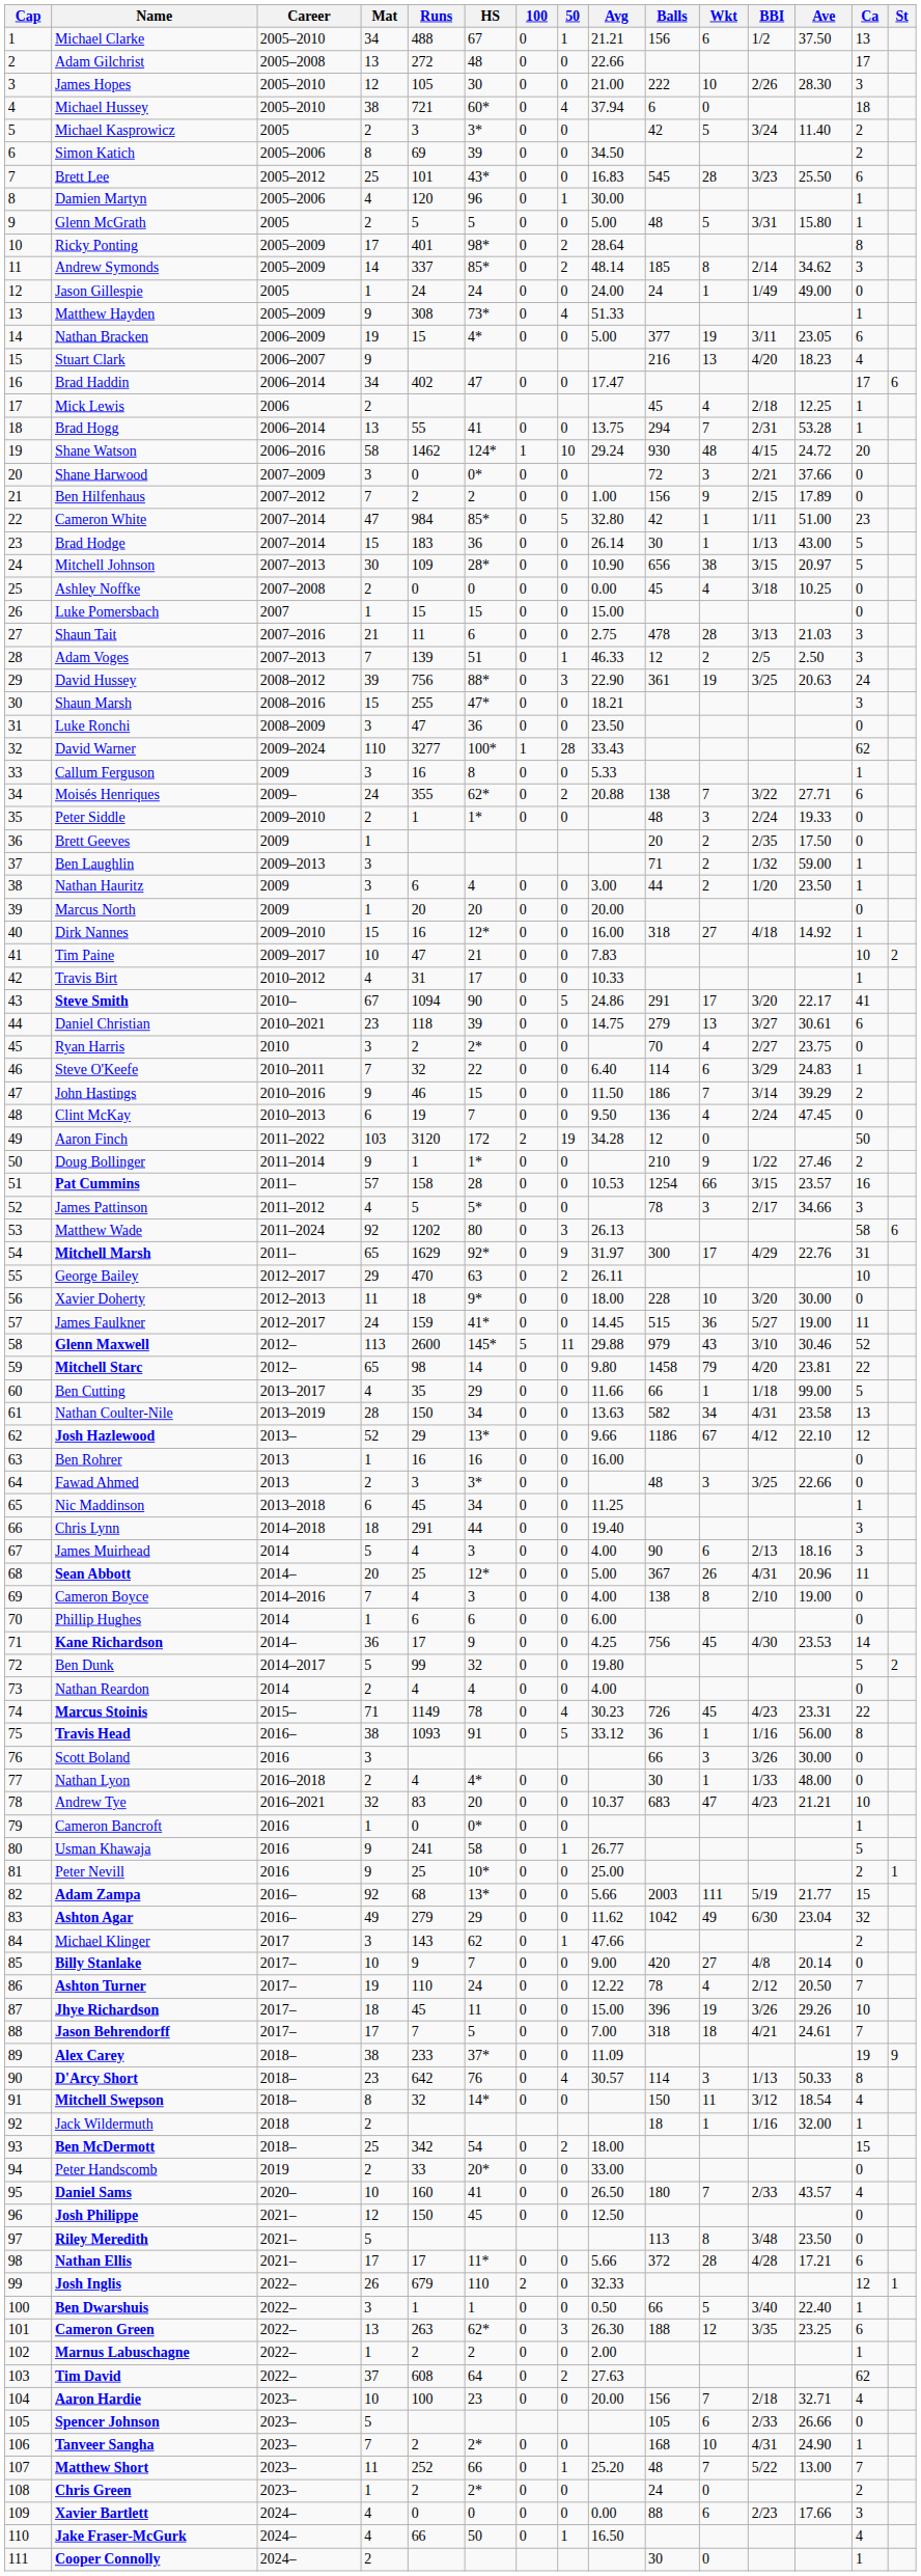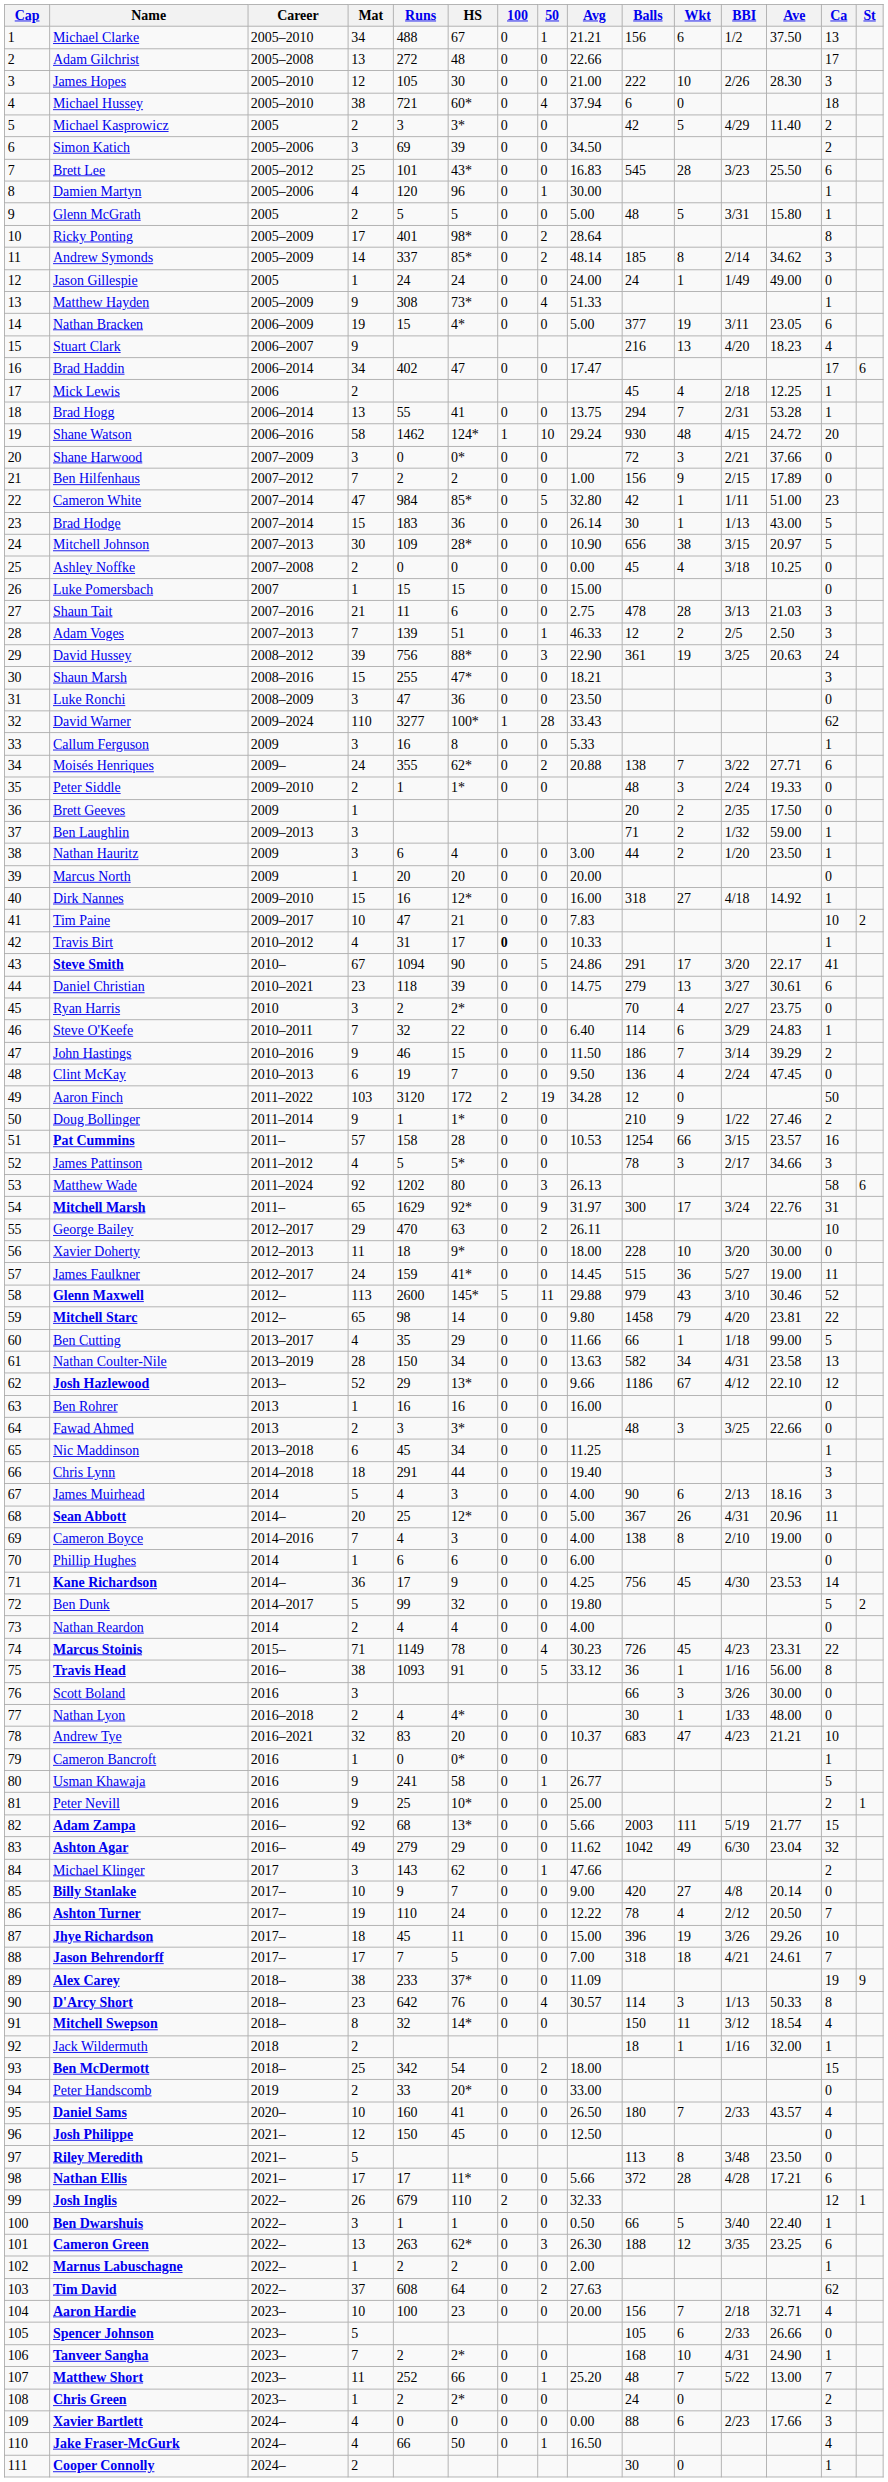Michael Kasprowicz | BBI: 3/24 -> 4/29
Simon Katich | Mat: 8 -> 3
Travis Birt | 100: normal -> bold
Mitchell Marsh | BBI: 4/29 -> 3/24
